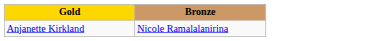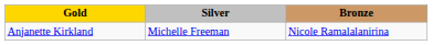+ column: Silver | Michelle Freeman
